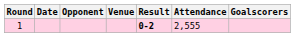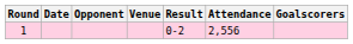1 | Result: bold -> normal
1 | Attendance: 2,555 -> 2,556
